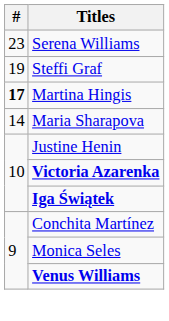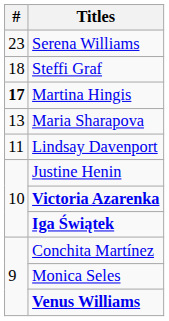Steffi Graf | #: 19 -> 18
Maria Sharapova | #: 14 -> 13
+ row: 11 | Lindsay Davenport
